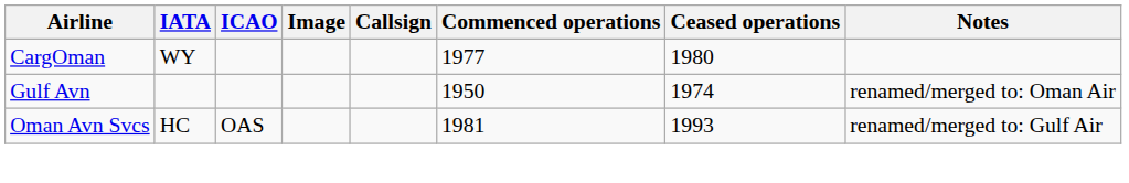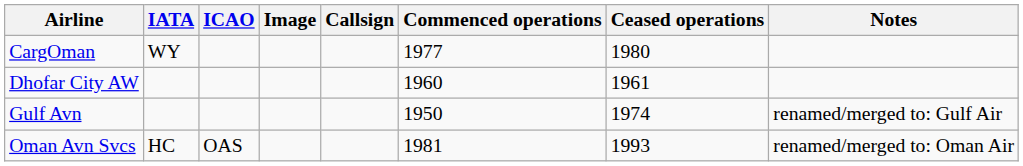+ row: Dhofar City AW | 1960 | 1961
Gulf Avn | Notes: renamed/merged to: Oman Air -> renamed/merged to: Gulf Air
Oman Avn Svcs | Notes: renamed/merged to: Gulf Air -> renamed/merged to: Oman Air
